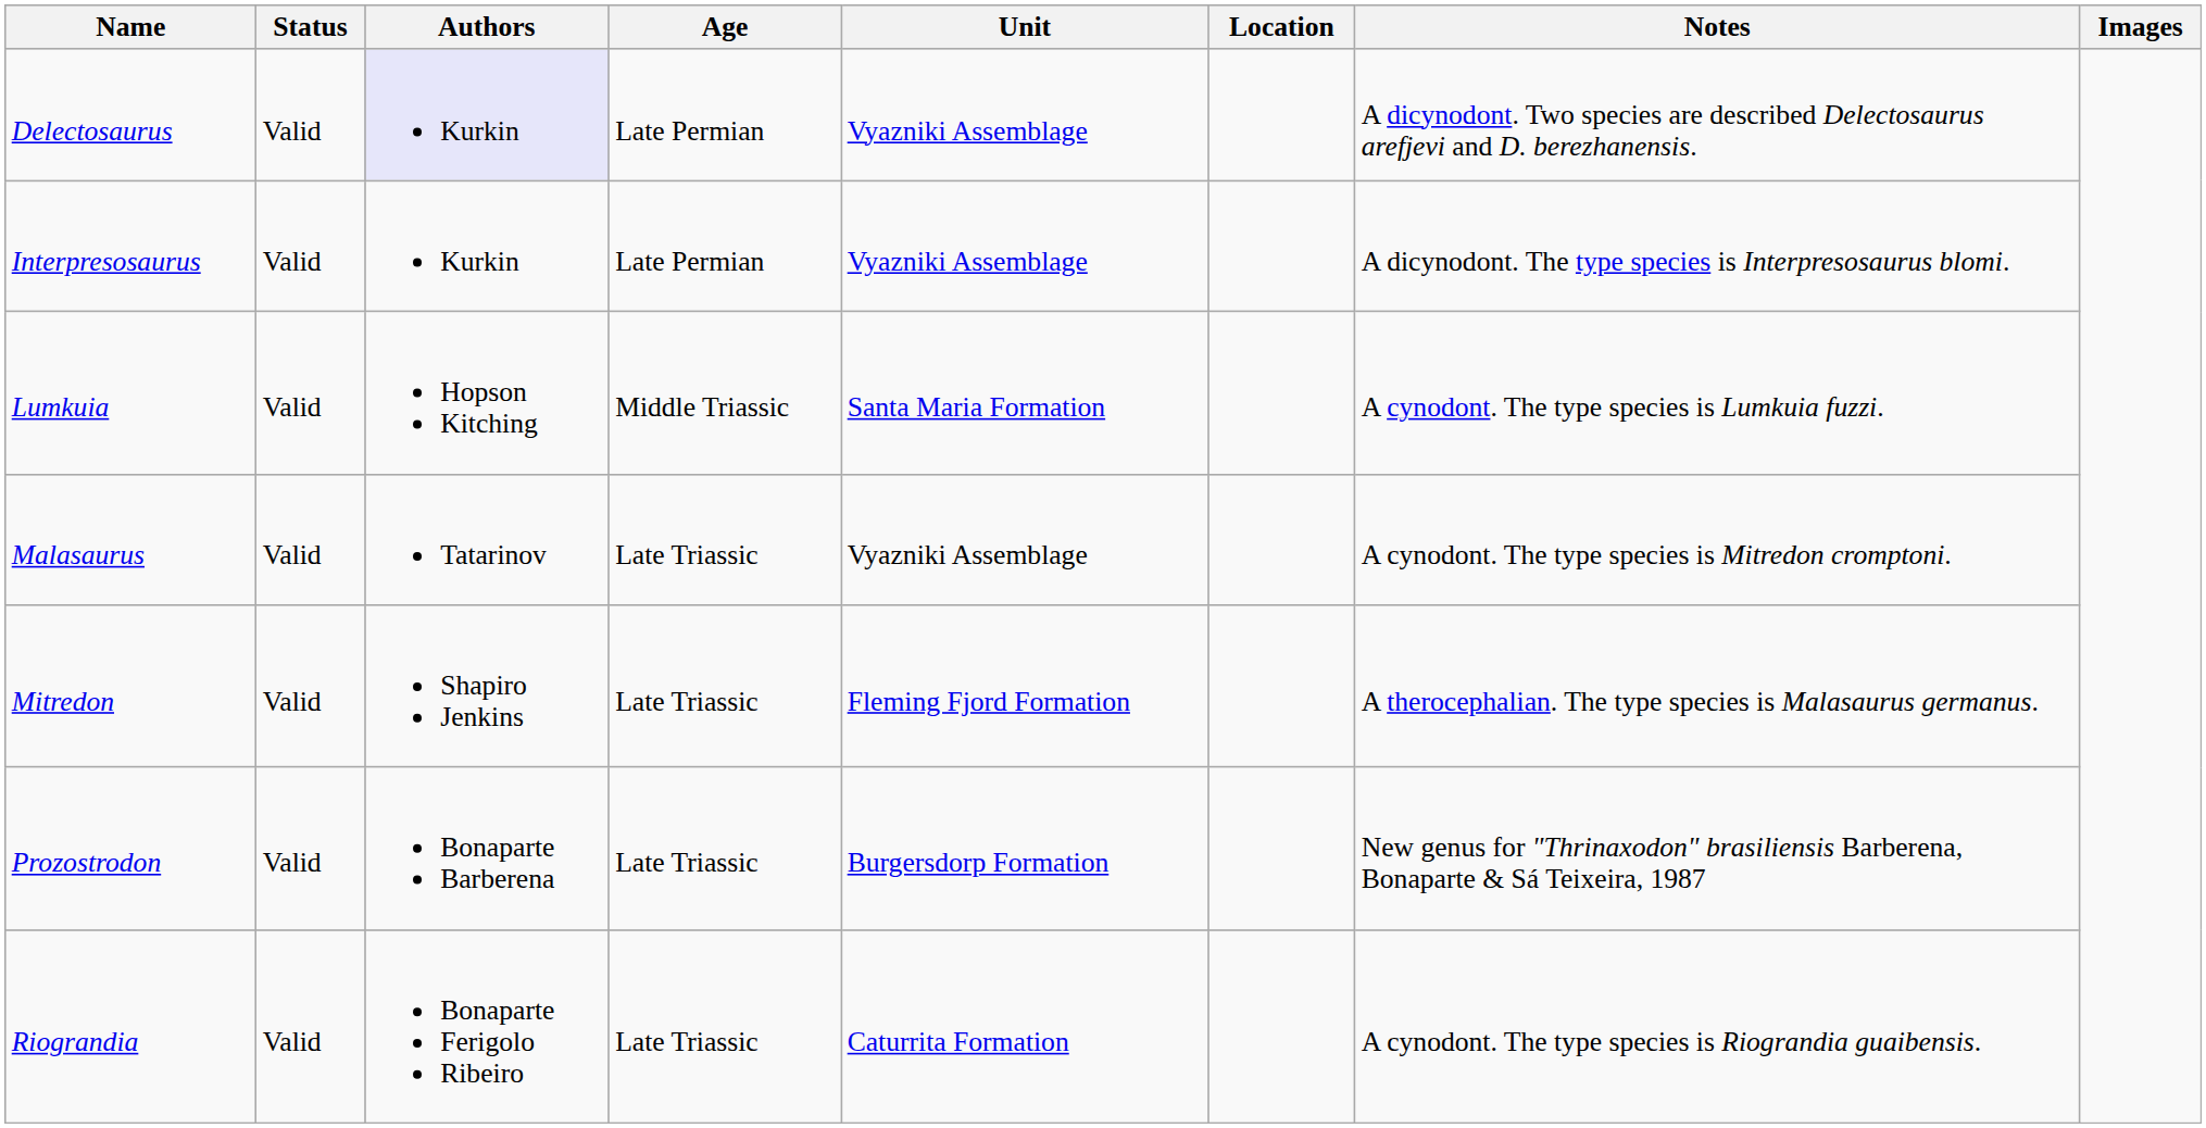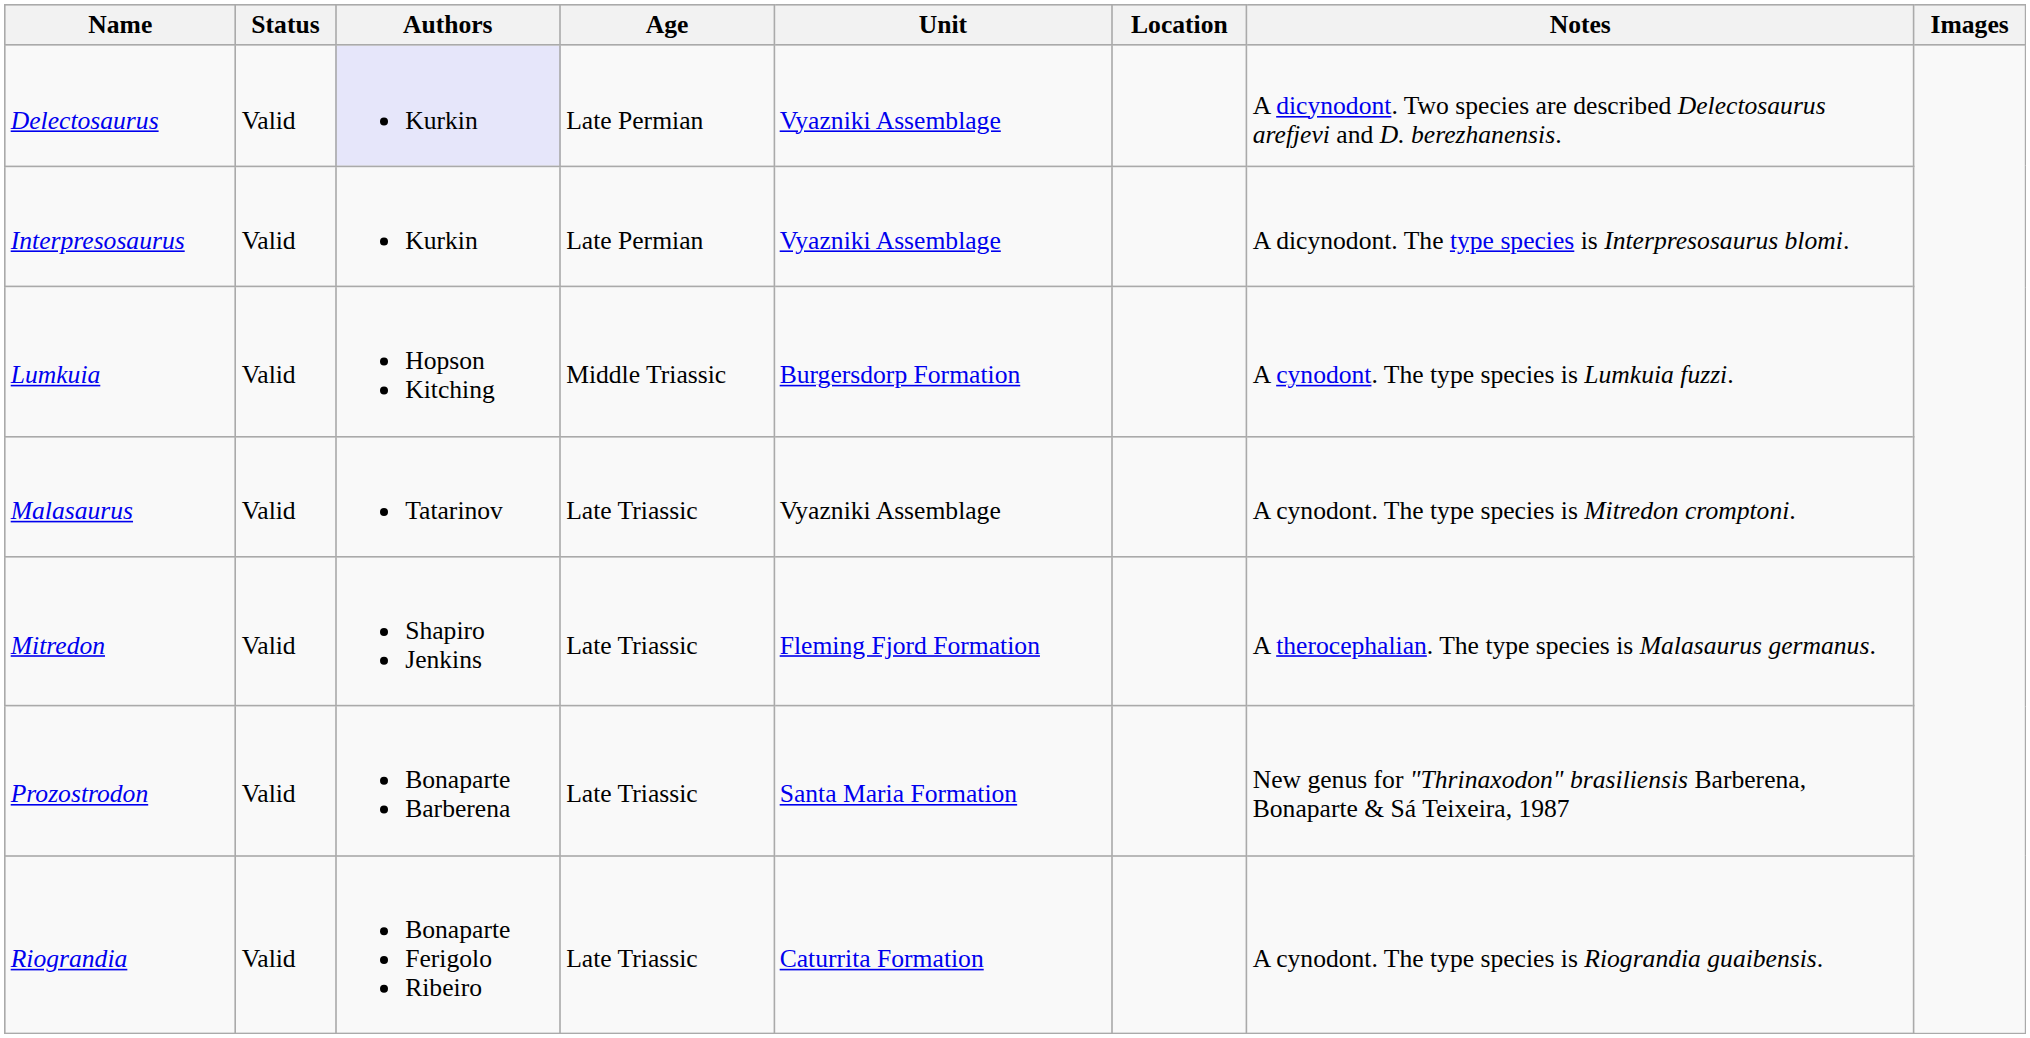Lumkuia | Unit: Santa Maria Formation -> Burgersdorp Formation
Prozostrodon | Unit: Burgersdorp Formation -> Santa Maria Formation
